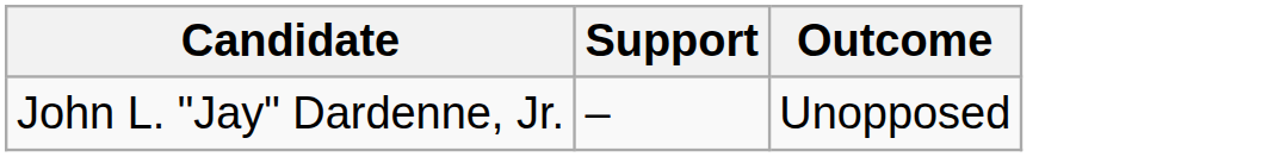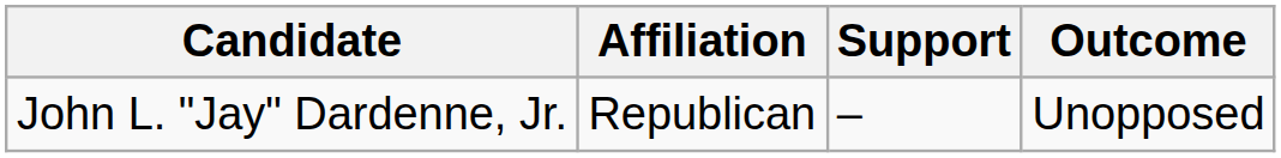+ column: Affiliation | Republican
